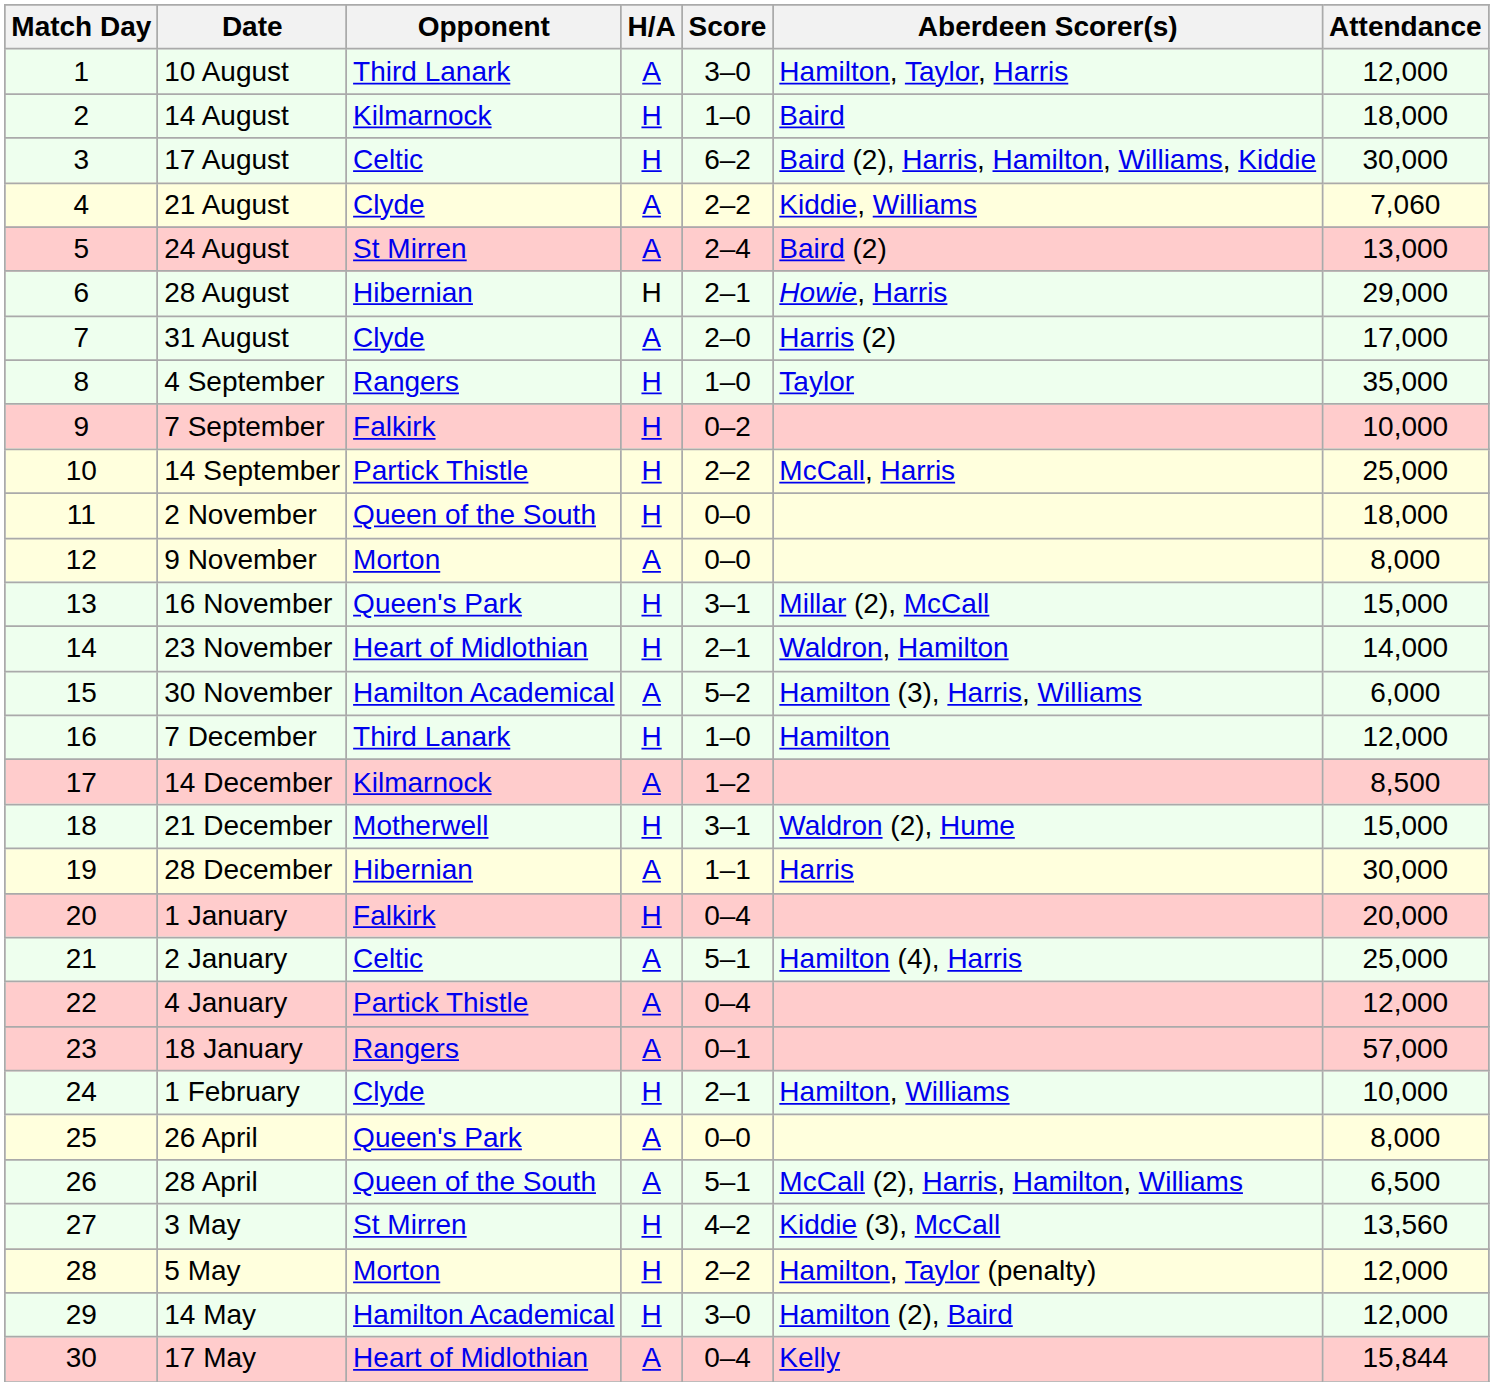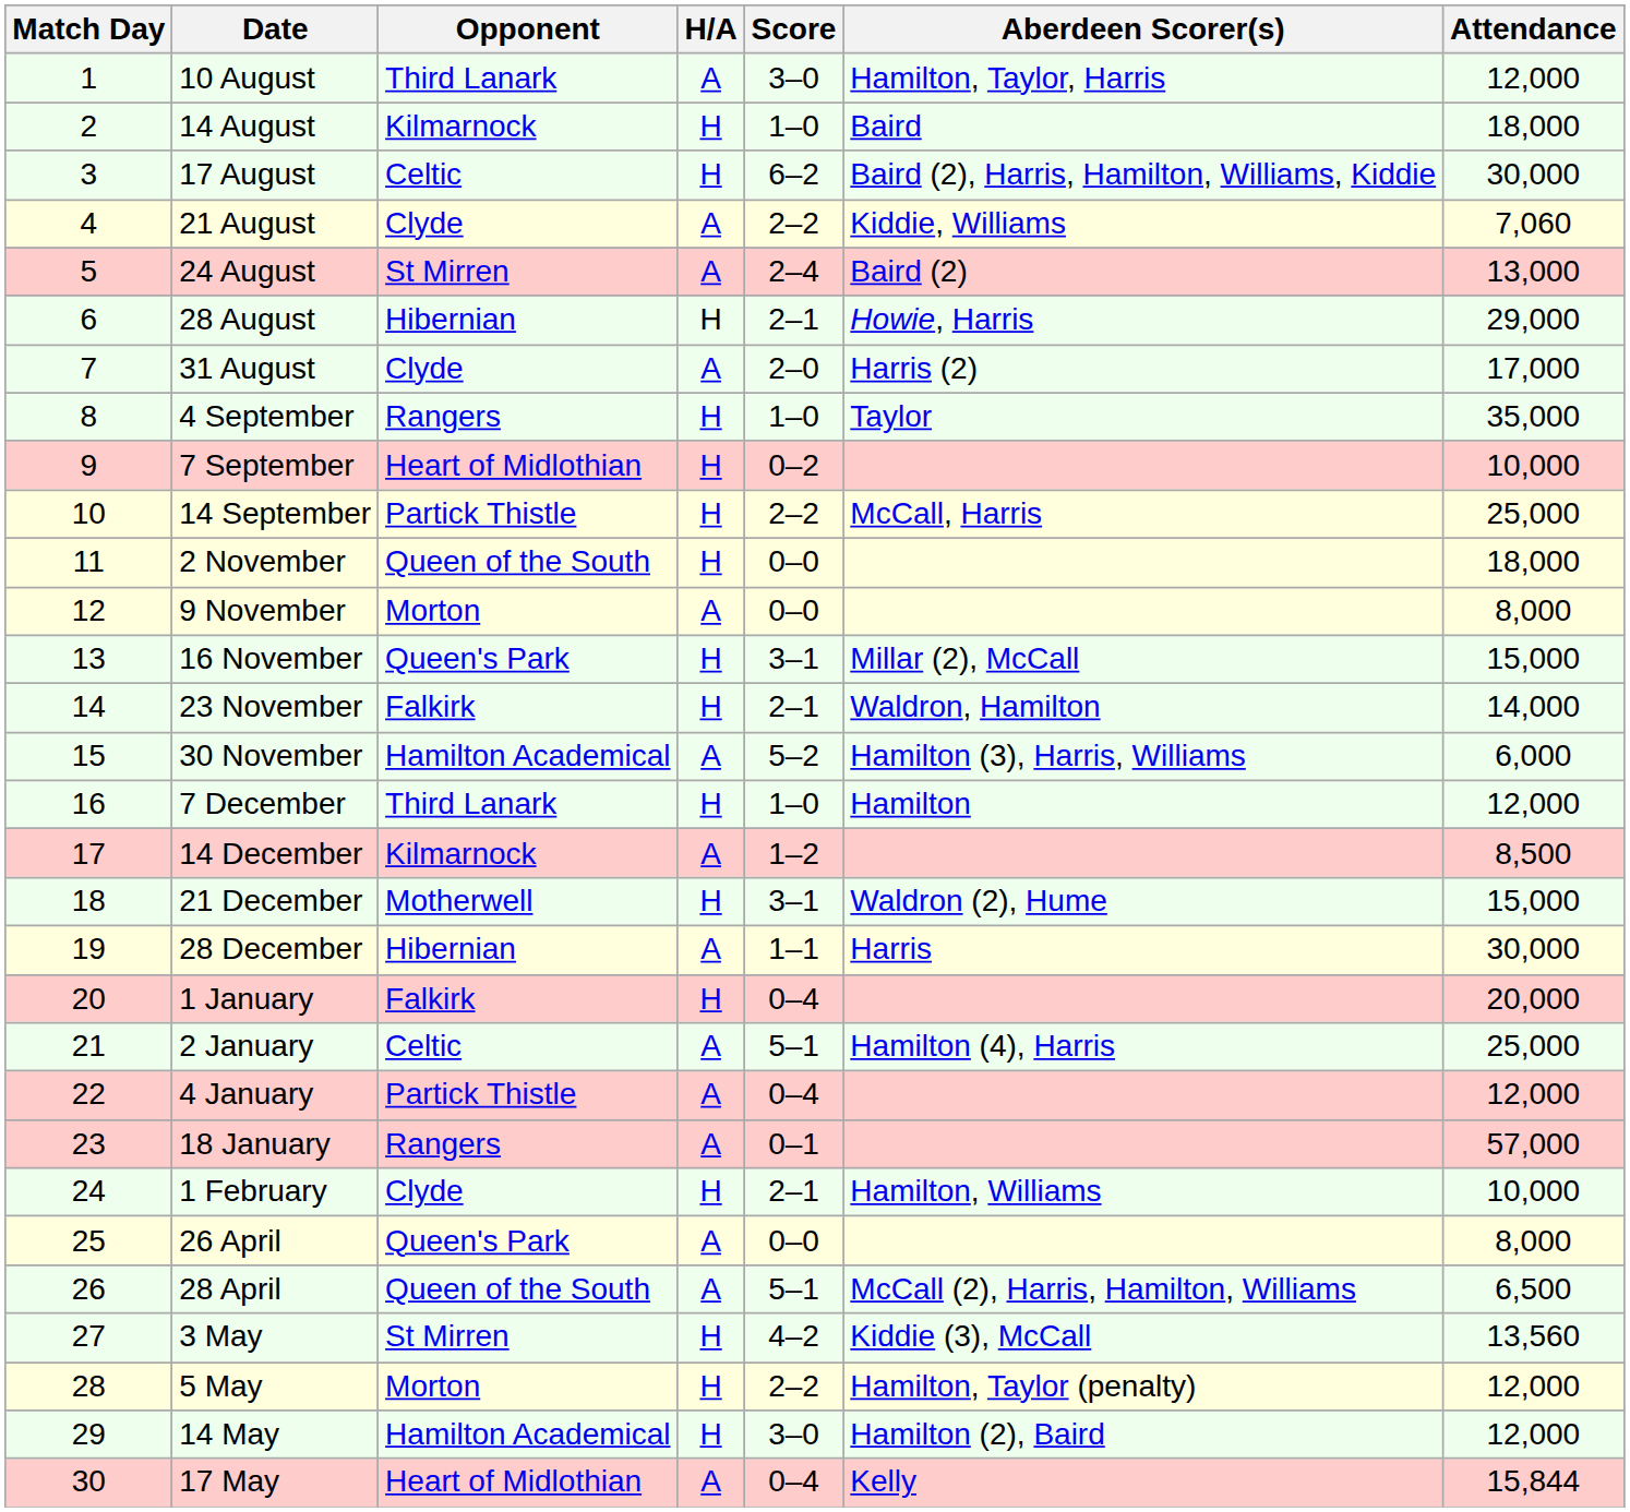7 September | Opponent: Falkirk -> Heart of Midlothian
23 November | Opponent: Heart of Midlothian -> Falkirk
